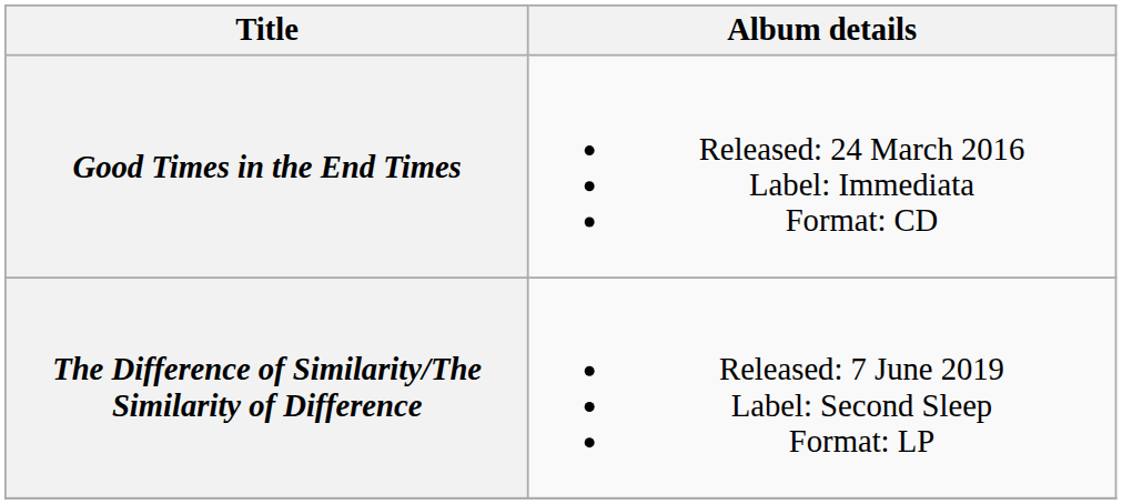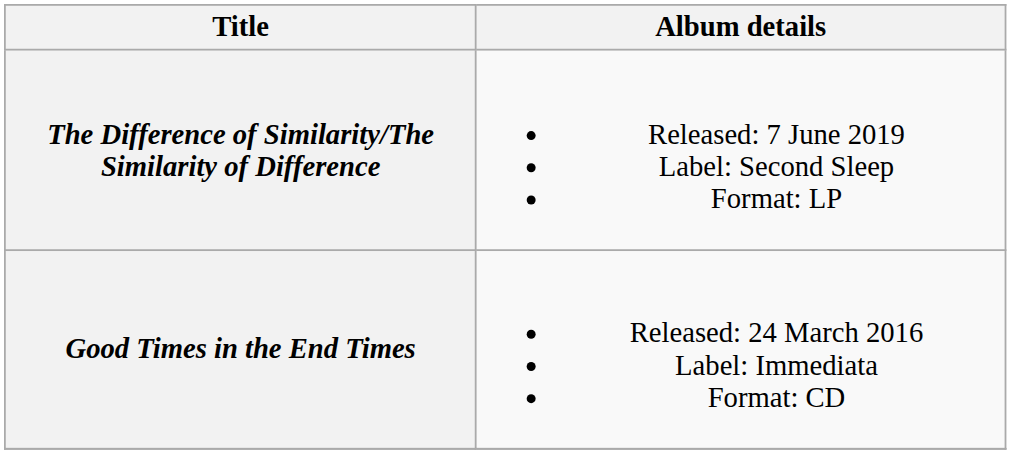rows swapped: Good Times in the End Times <-> The Difference of Similarity/The Similarity of Difference
